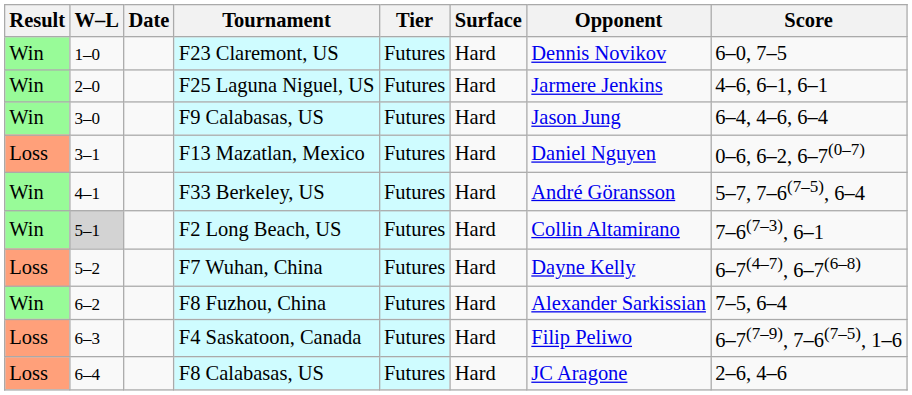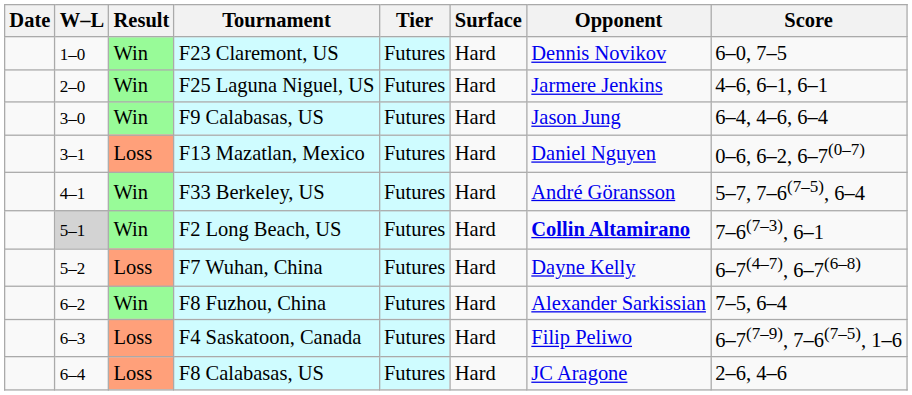columns swapped: Result <-> Date
F2 Long Beach, US | Opponent: normal -> bold
